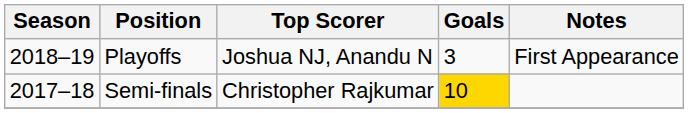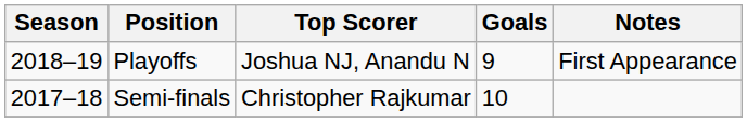Playoffs | Goals: 3 -> 9
Semi-finals | Goals: gold background -> no background
